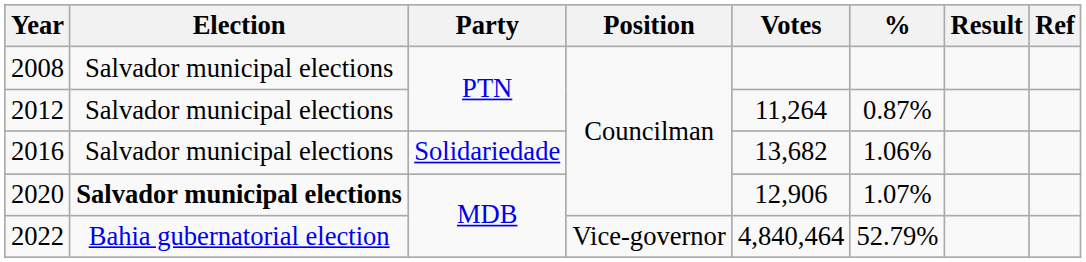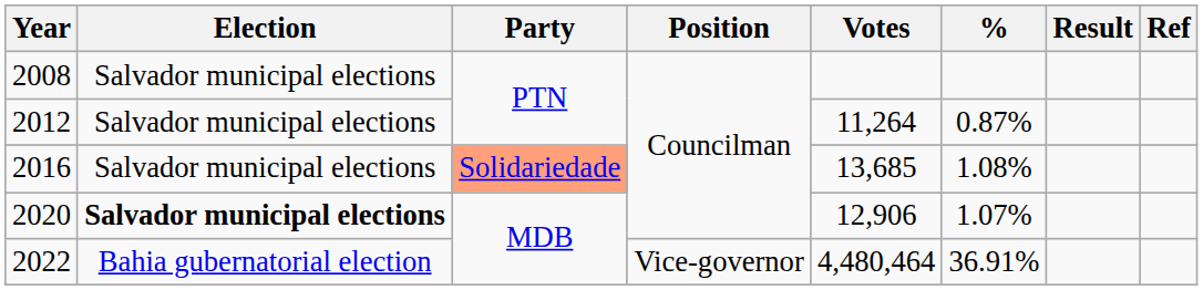2016 | Party: no background -> lightsalmon background
2016 | Votes: 13,682 -> 13,685
2016 | %: 1.06% -> 1.08%
2022 | Votes: 4,840,464 -> 4,480,464
2022 | %: 52.79% -> 36.91%
